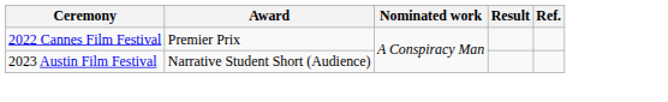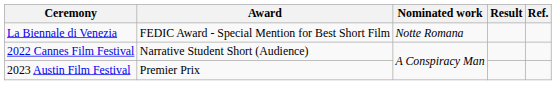+ row: La Biennale di Venezia | FEDIC Award - Special Mention for Best Short Film | Notte Romana
2022 Cannes Film Festival | Award: Premier Prix -> Narrative Student Short (Audience)
2023 Austin Film Festival | Award: Narrative Student Short (Audience) -> Premier Prix
